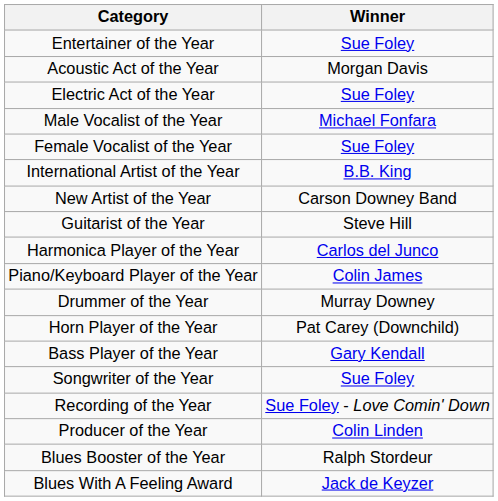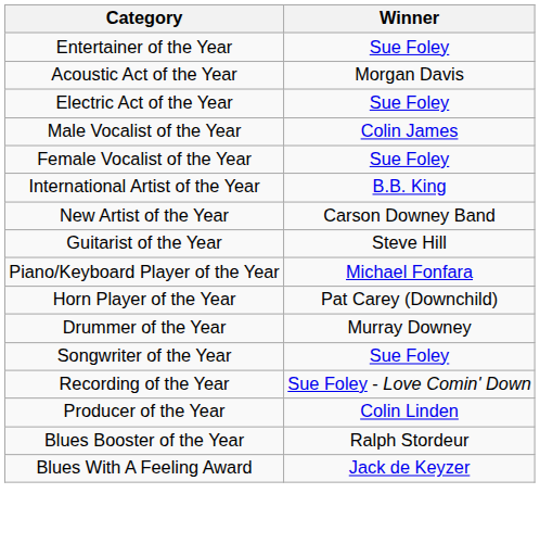Male Vocalist of the Year | Winner: Michael Fonfara -> Colin James
- row: Harmonica Player of the Year | Carlos del Junco
Piano/Keyboard Player of the Year | Winner: Colin James -> Michael Fonfara
rows swapped: Horn Player of the Year <-> Drummer of the Year
- row: Bass Player of the Year | Gary Kendall
